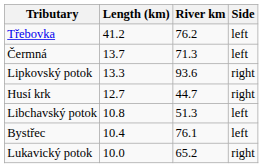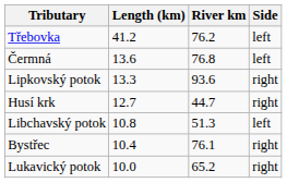Čermná | Length (km): 13.7 -> 13.6
Čermná | River km: 71.3 -> 76.8
Bystřec | Side: left -> right
